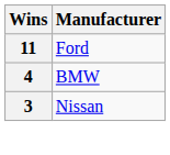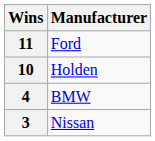+ row: 10 | Holden
